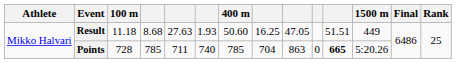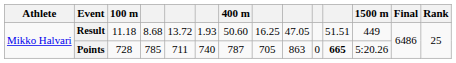Result | column 5: 27.63 -> 13.72
Points | 400 m: 785 -> 787
Points | column 8: 704 -> 705
